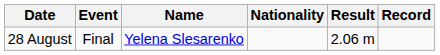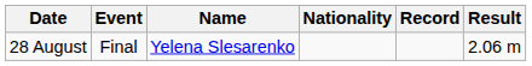columns swapped: Result <-> Record
